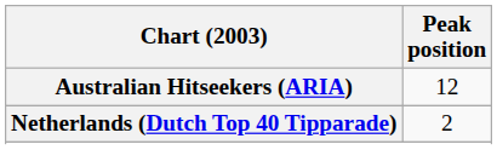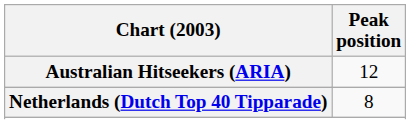Netherlands (Dutch Top 40 Tipparade) | Peak position: 2 -> 8
